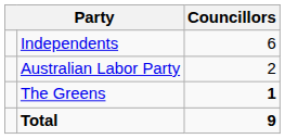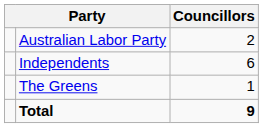rows swapped: Independents <-> Australian Labor Party
The Greens | Councillors: bold -> normal
